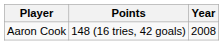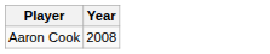- column: Points | 148 (16 tries, 42 goals)
